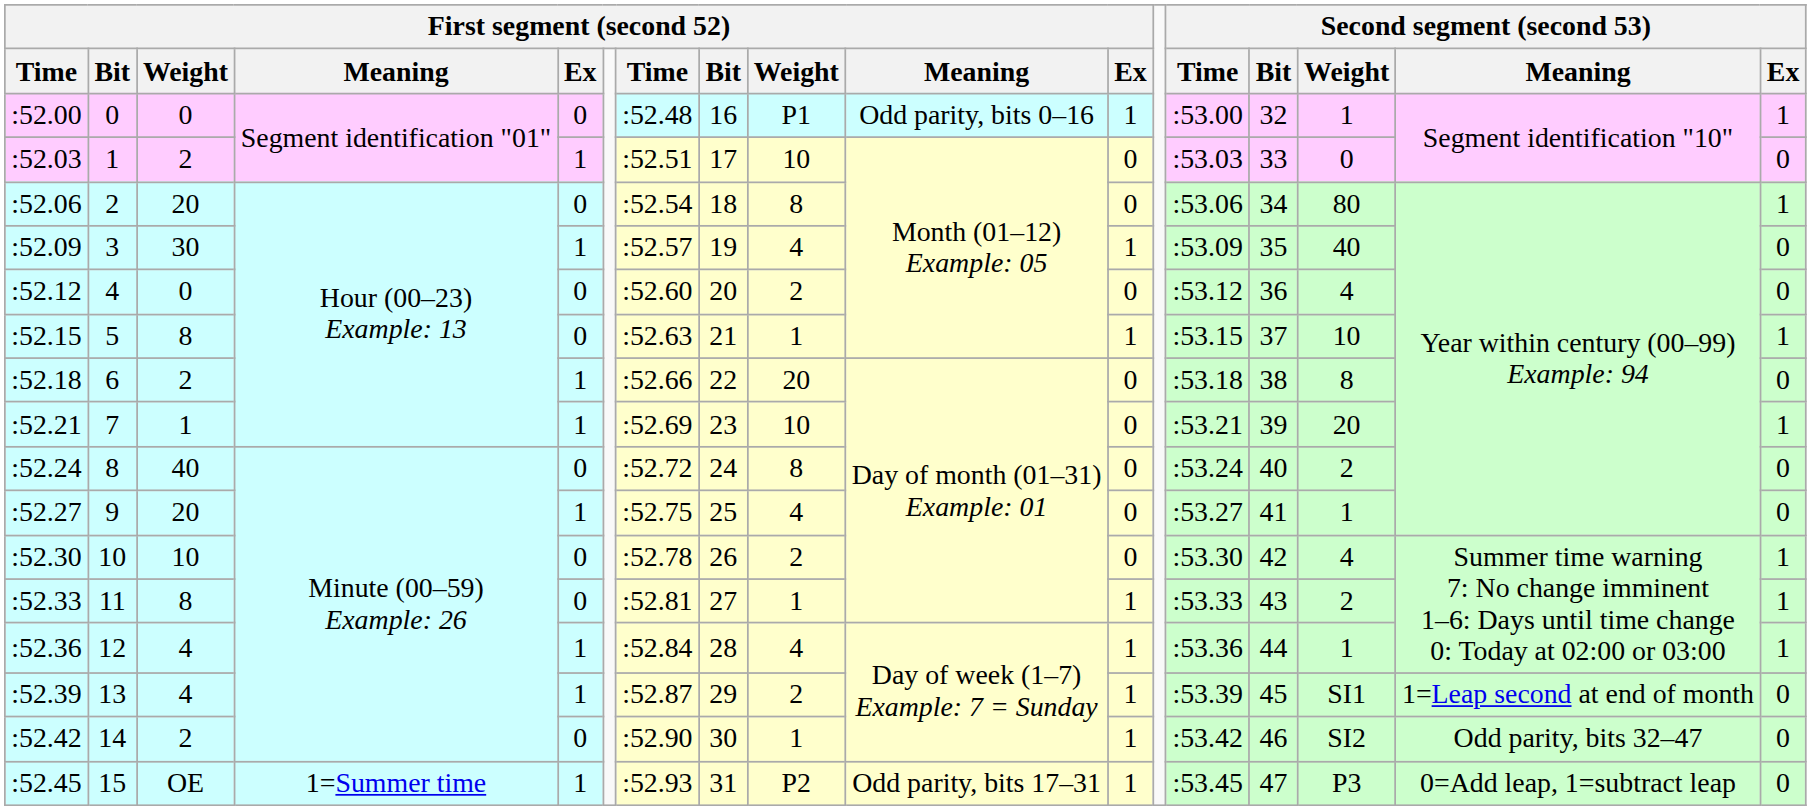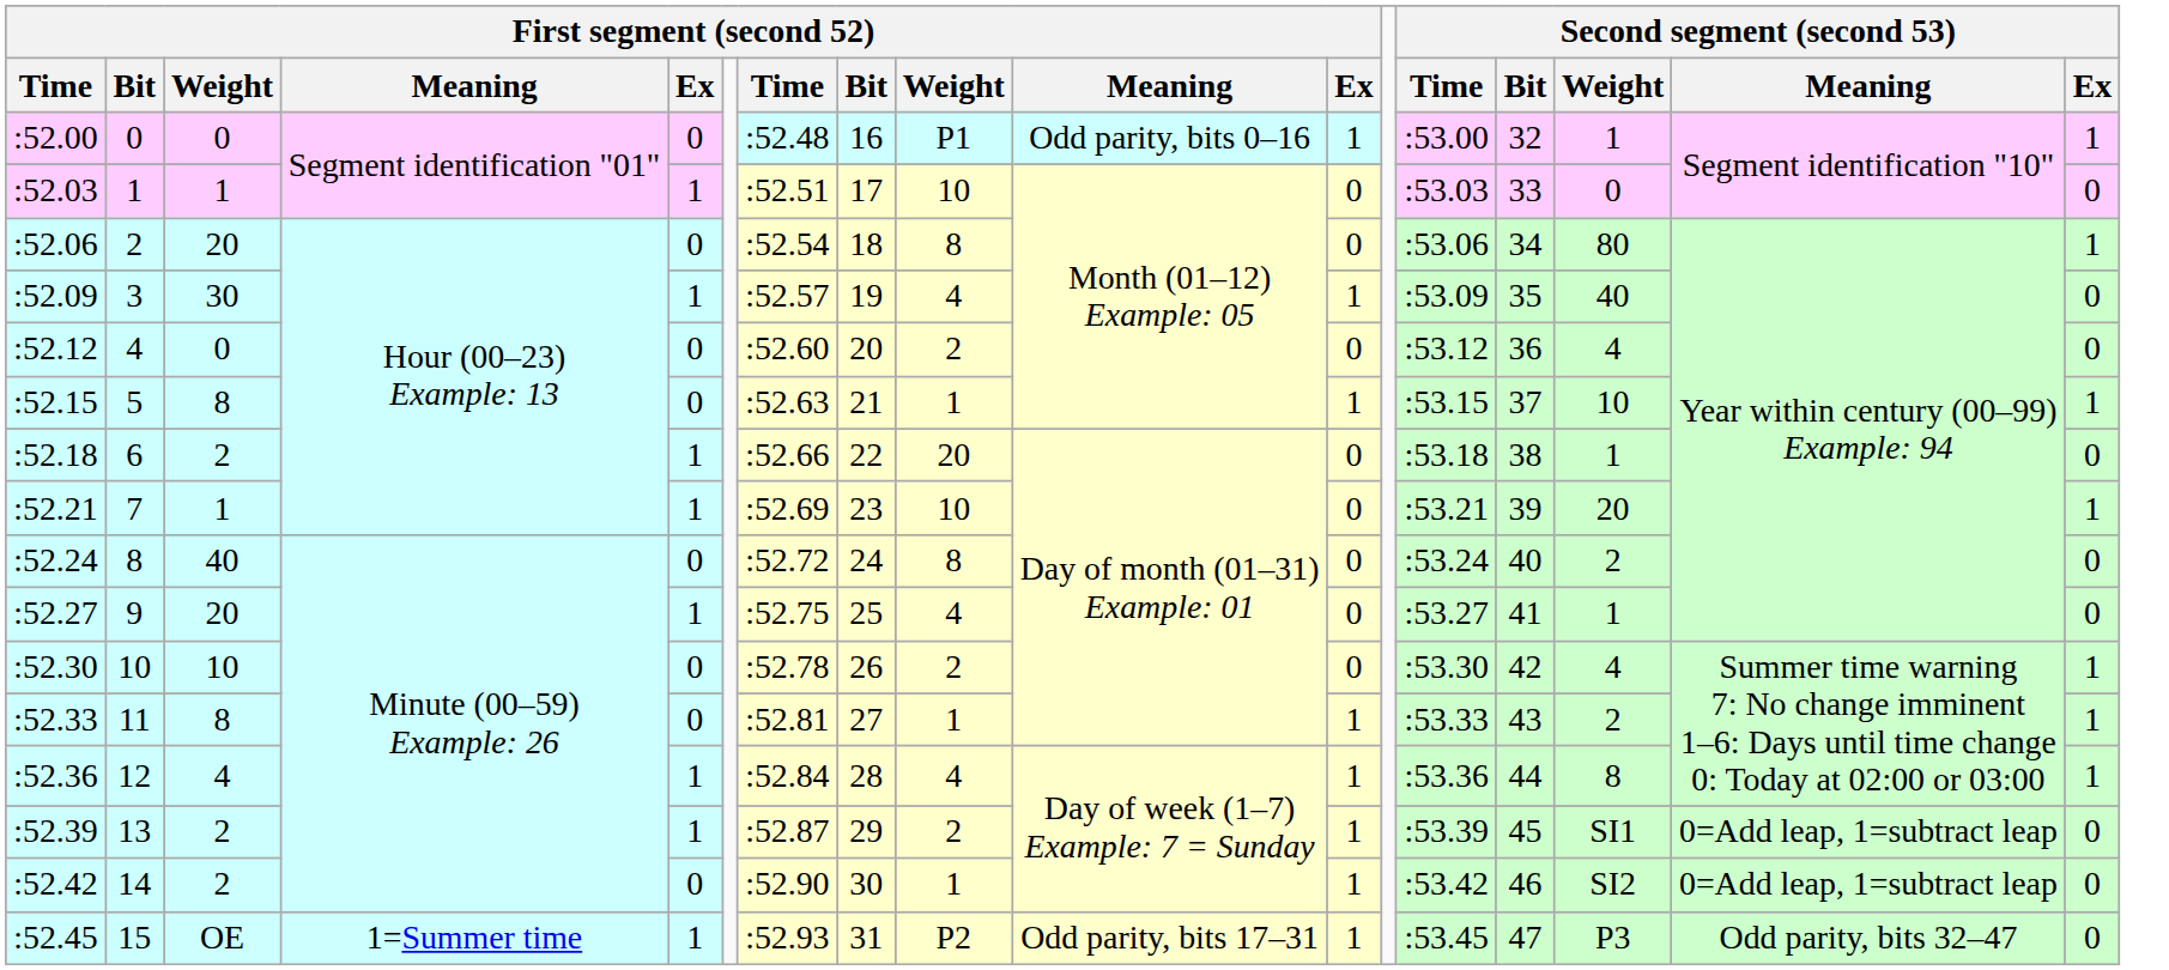:52.03 | column 3: 2 -> 1
:52.18 | column 15: 8 -> 1
:52.36 | column 15: 1 -> 8
:52.39 | column 3: 4 -> 2
:52.39 | column 16: 1=Leap second at end of month -> 0=Add leap, 1=subtract leap
:52.42 | column 16: Odd parity, bits 32–47 -> 0=Add leap, 1=subtract leap
:52.45 | column 16: 0=Add leap, 1=subtract leap -> Odd parity, bits 32–47
